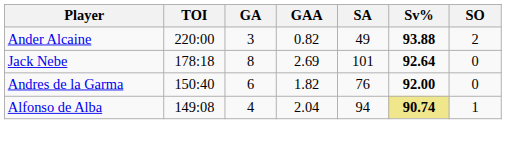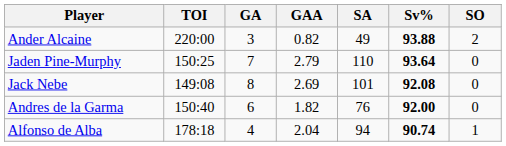+ row: Jaden Pine-Murphy | 150:25 | 7 | 2.79 | 110 | 93.64 | 0
Jack Nebe | TOI: 178:18 -> 149:08
Jack Nebe | Sv%: 92.64 -> 92.08
Alfonso de Alba | TOI: 149:08 -> 178:18
Alfonso de Alba | Sv%: khaki background -> no background
